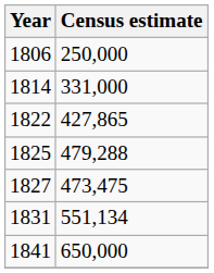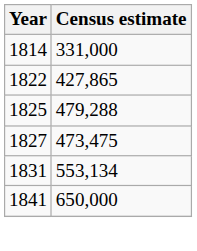- row: 1806 | 250,000
1831 | Census estimate: 551,134 -> 553,134
